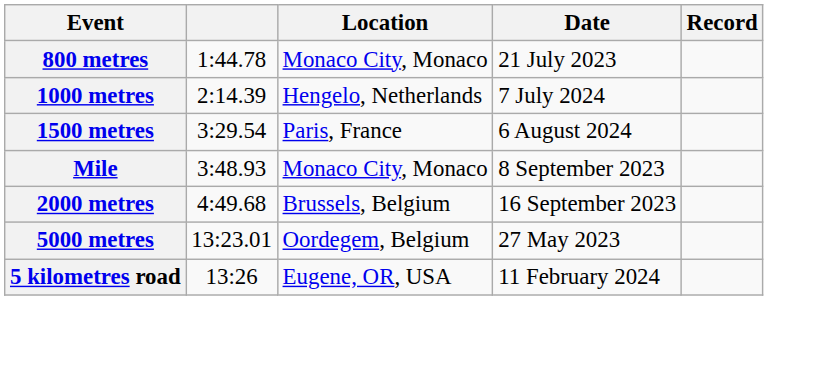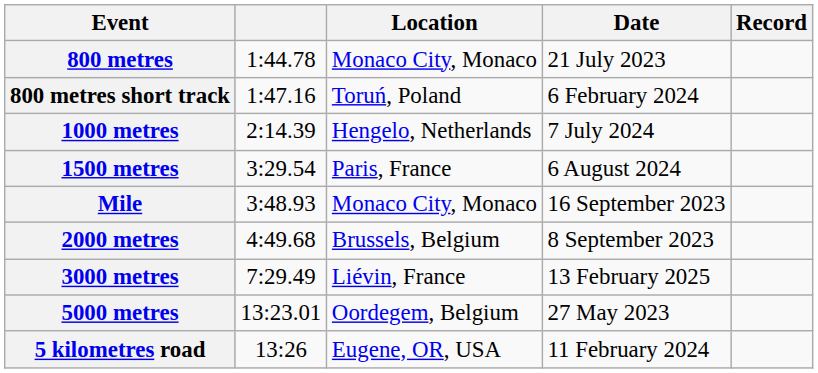+ row: 800 metres short track | 1:47.16 | Toruń, Poland | 6 February 2024
Mile | Date: 8 September 2023 -> 16 September 2023
2000 metres | Date: 16 September 2023 -> 8 September 2023
+ row: 3000 metres | 7:29.49 | Liévin, France | 13 February 2025
